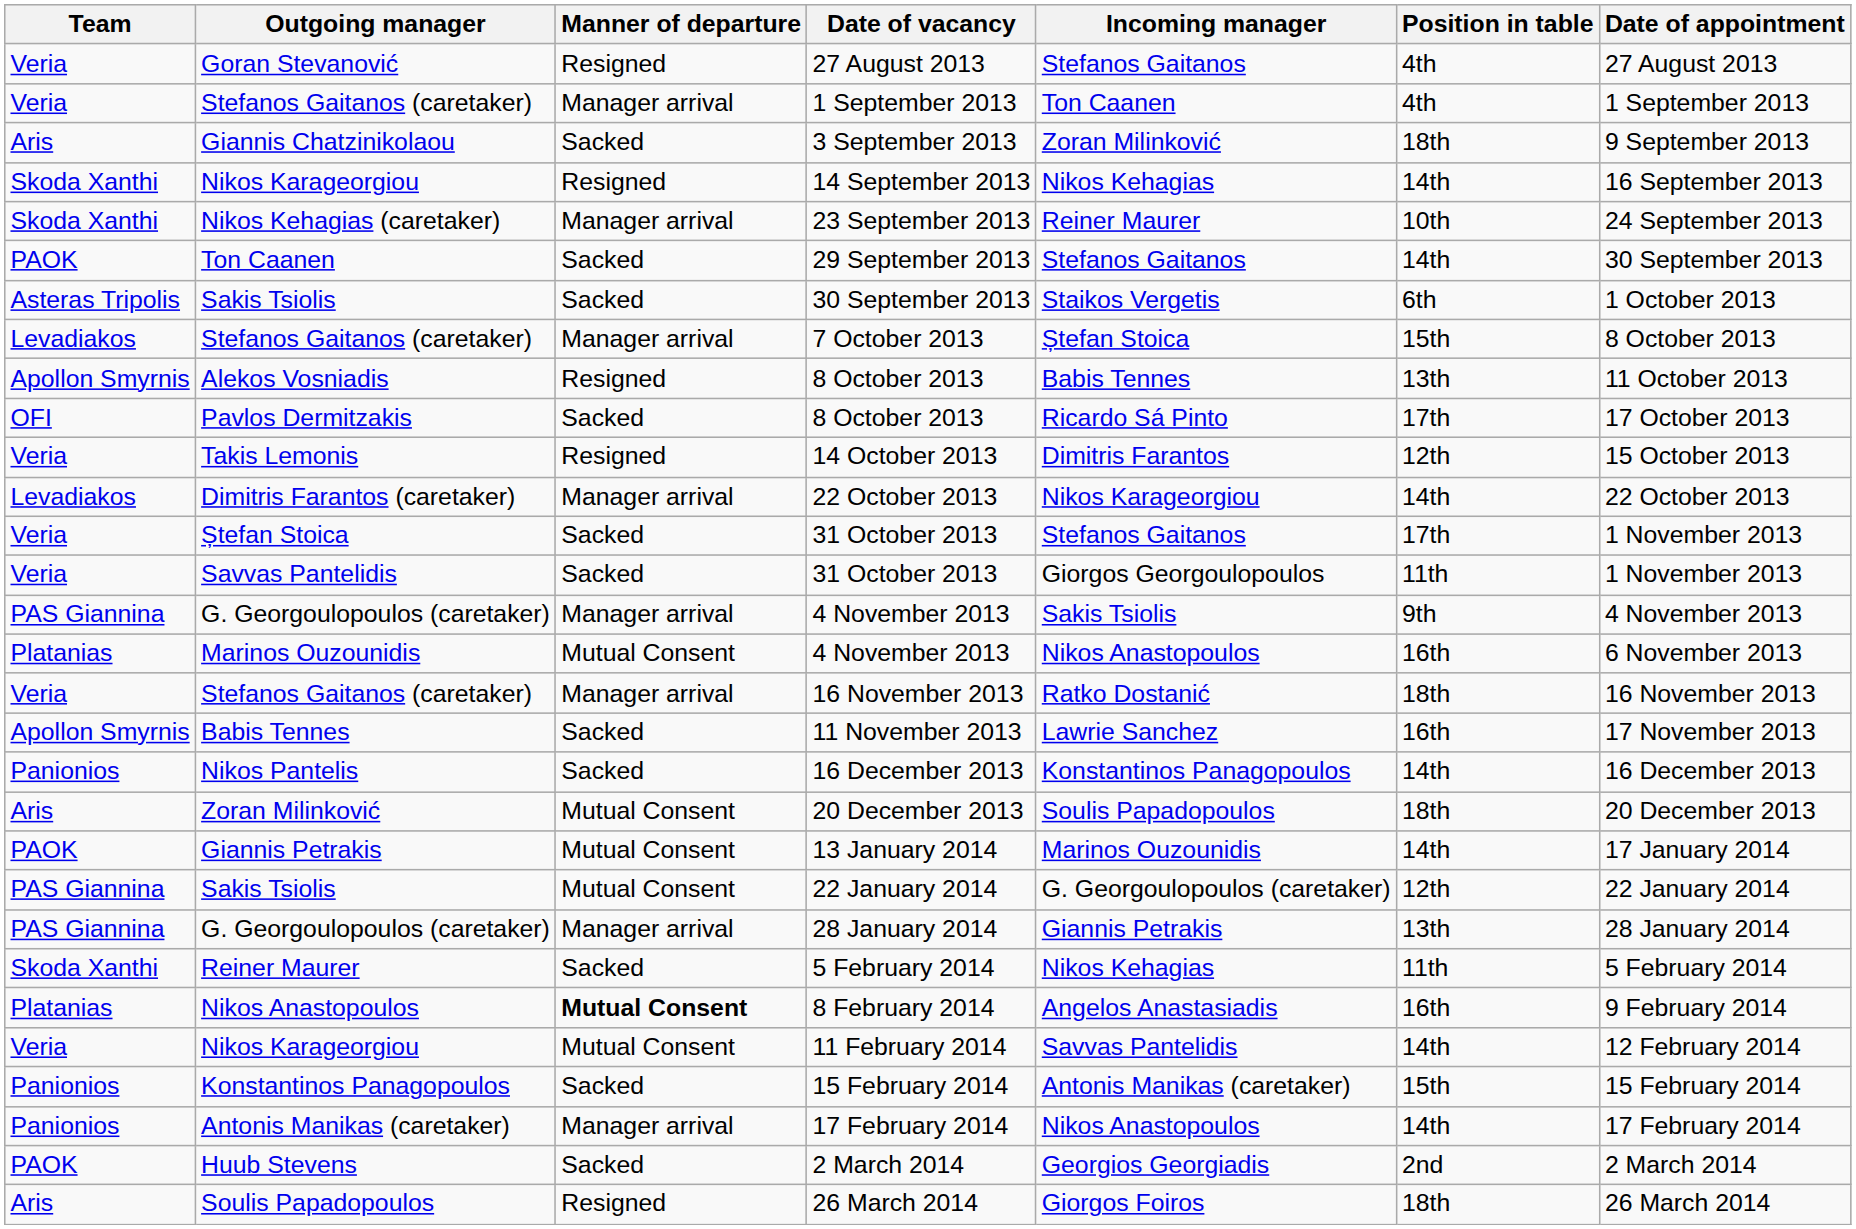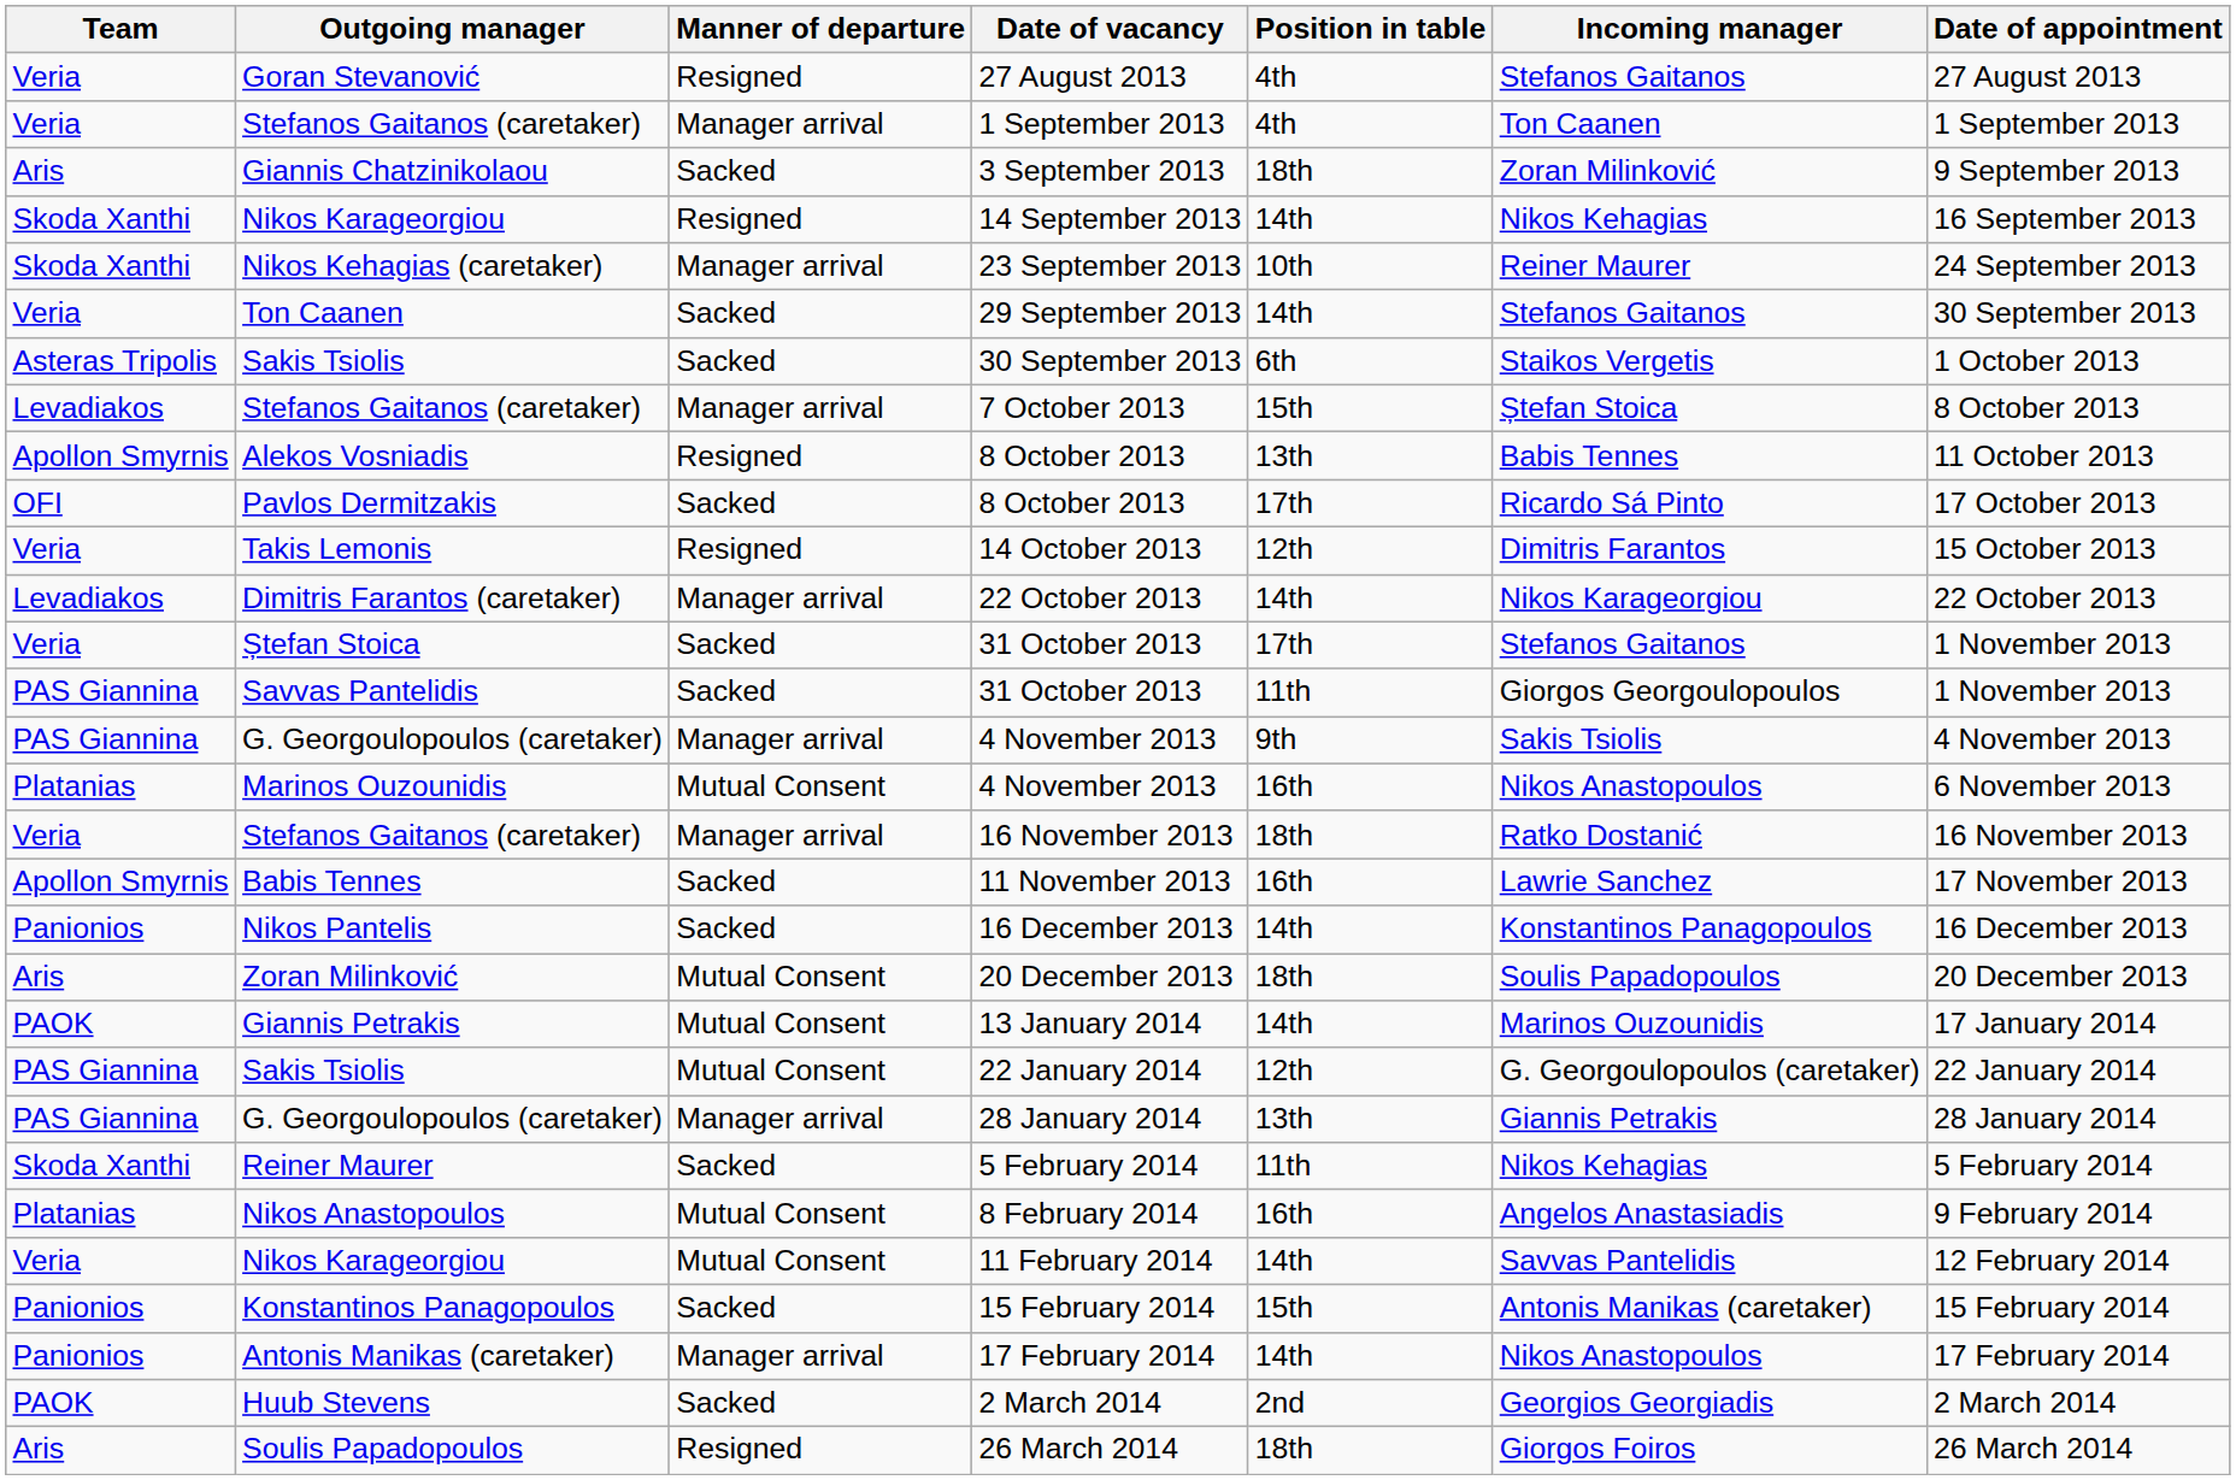columns swapped: Position in table <-> Incoming manager
29 September 2013 | Team: PAOK -> Veria
Savvas Pantelidis / 31 October 2013 | Team: Veria -> PAS Giannina
8 February 2014 | Manner of departure: bold -> normal
